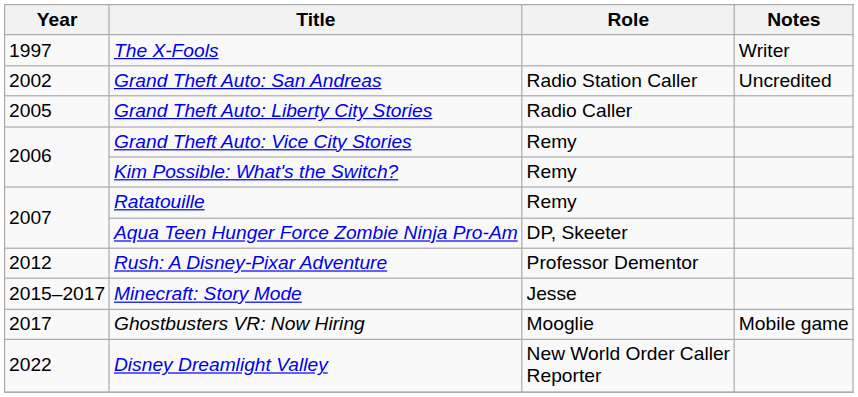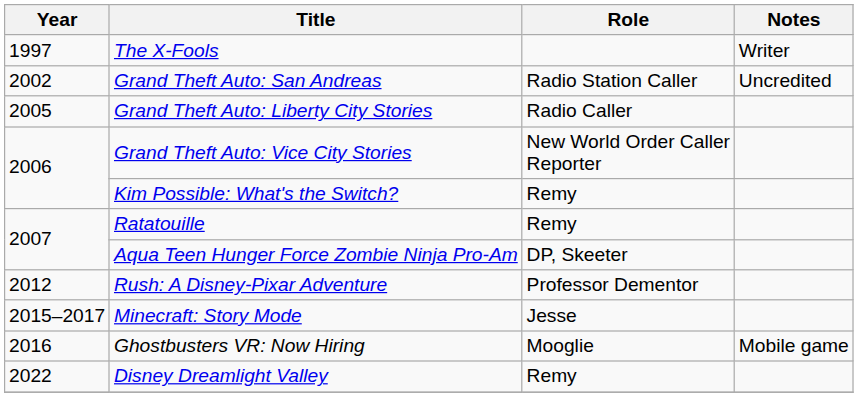Grand Theft Auto: Vice City Stories | Role: Remy -> New World Order Caller Reporter
Ghostbusters VR: Now Hiring | Year: 2017 -> 2016
Disney Dreamlight Valley | Role: New World Order Caller Reporter -> Remy
